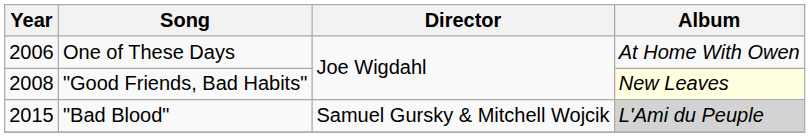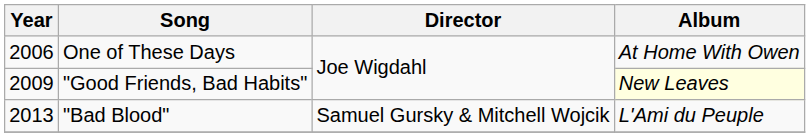"Good Friends, Bad Habits" | Year: 2008 -> 2009
"Bad Blood" | Year: 2015 -> 2013
"Bad Blood" | Album: lightgrey background -> no background
